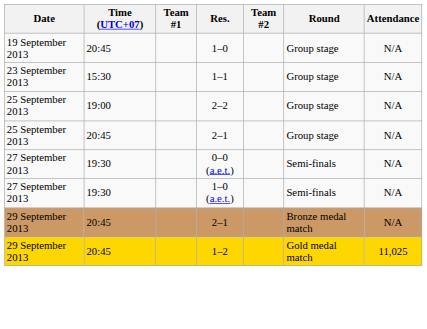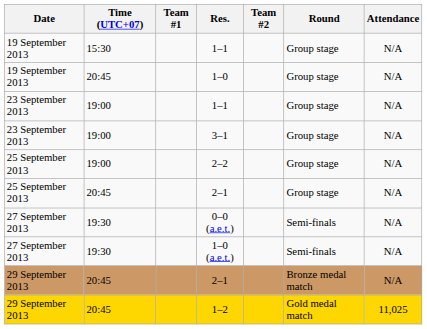+ row: 19 September 2013 | 15:30 | 1–1 | Group stage | N/A
23 September 2013 / 1–1 | Time (UTC+07): 15:30 -> 19:00
+ row: 23 September 2013 | 19:00 | 3–1 | Group stage | N/A
